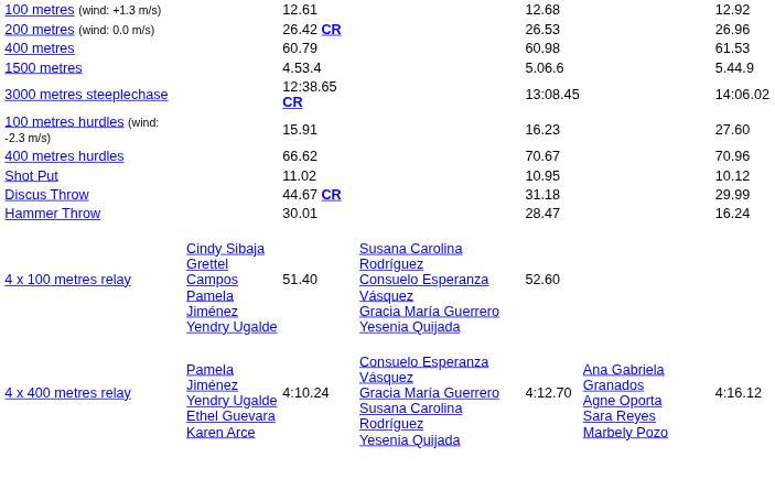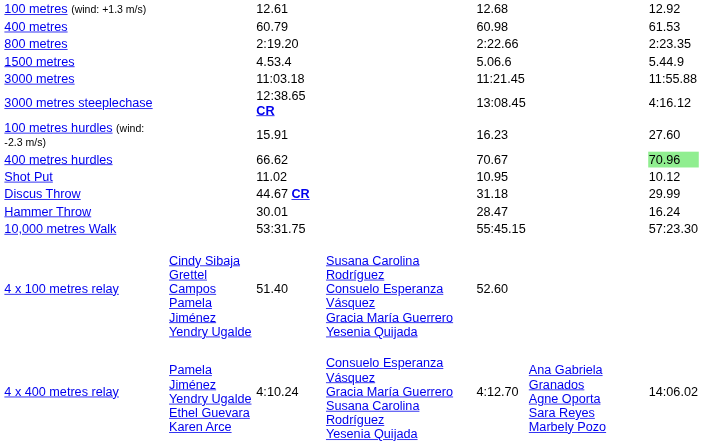- row: 200 metres (wind: 0.0 m/s) | 26.42 CR | 26.53 | 26.96
+ row: 800 metres | 2:19.20 | 2:22.66 | 2:23.35
+ row: 3000 metres | 11:03.18 | 11:21.45 | 11:55.88
3000 metres steeplechase | column 7: 14:06.02 -> 4:16.12
400 metres hurdles | column 7: no background -> lightgreen background
+ row: 10,000 metres Walk | 53:31.75 | 55:45.15 | 57:23.30
4 x 400 metres relay | column 7: 4:16.12 -> 14:06.02
